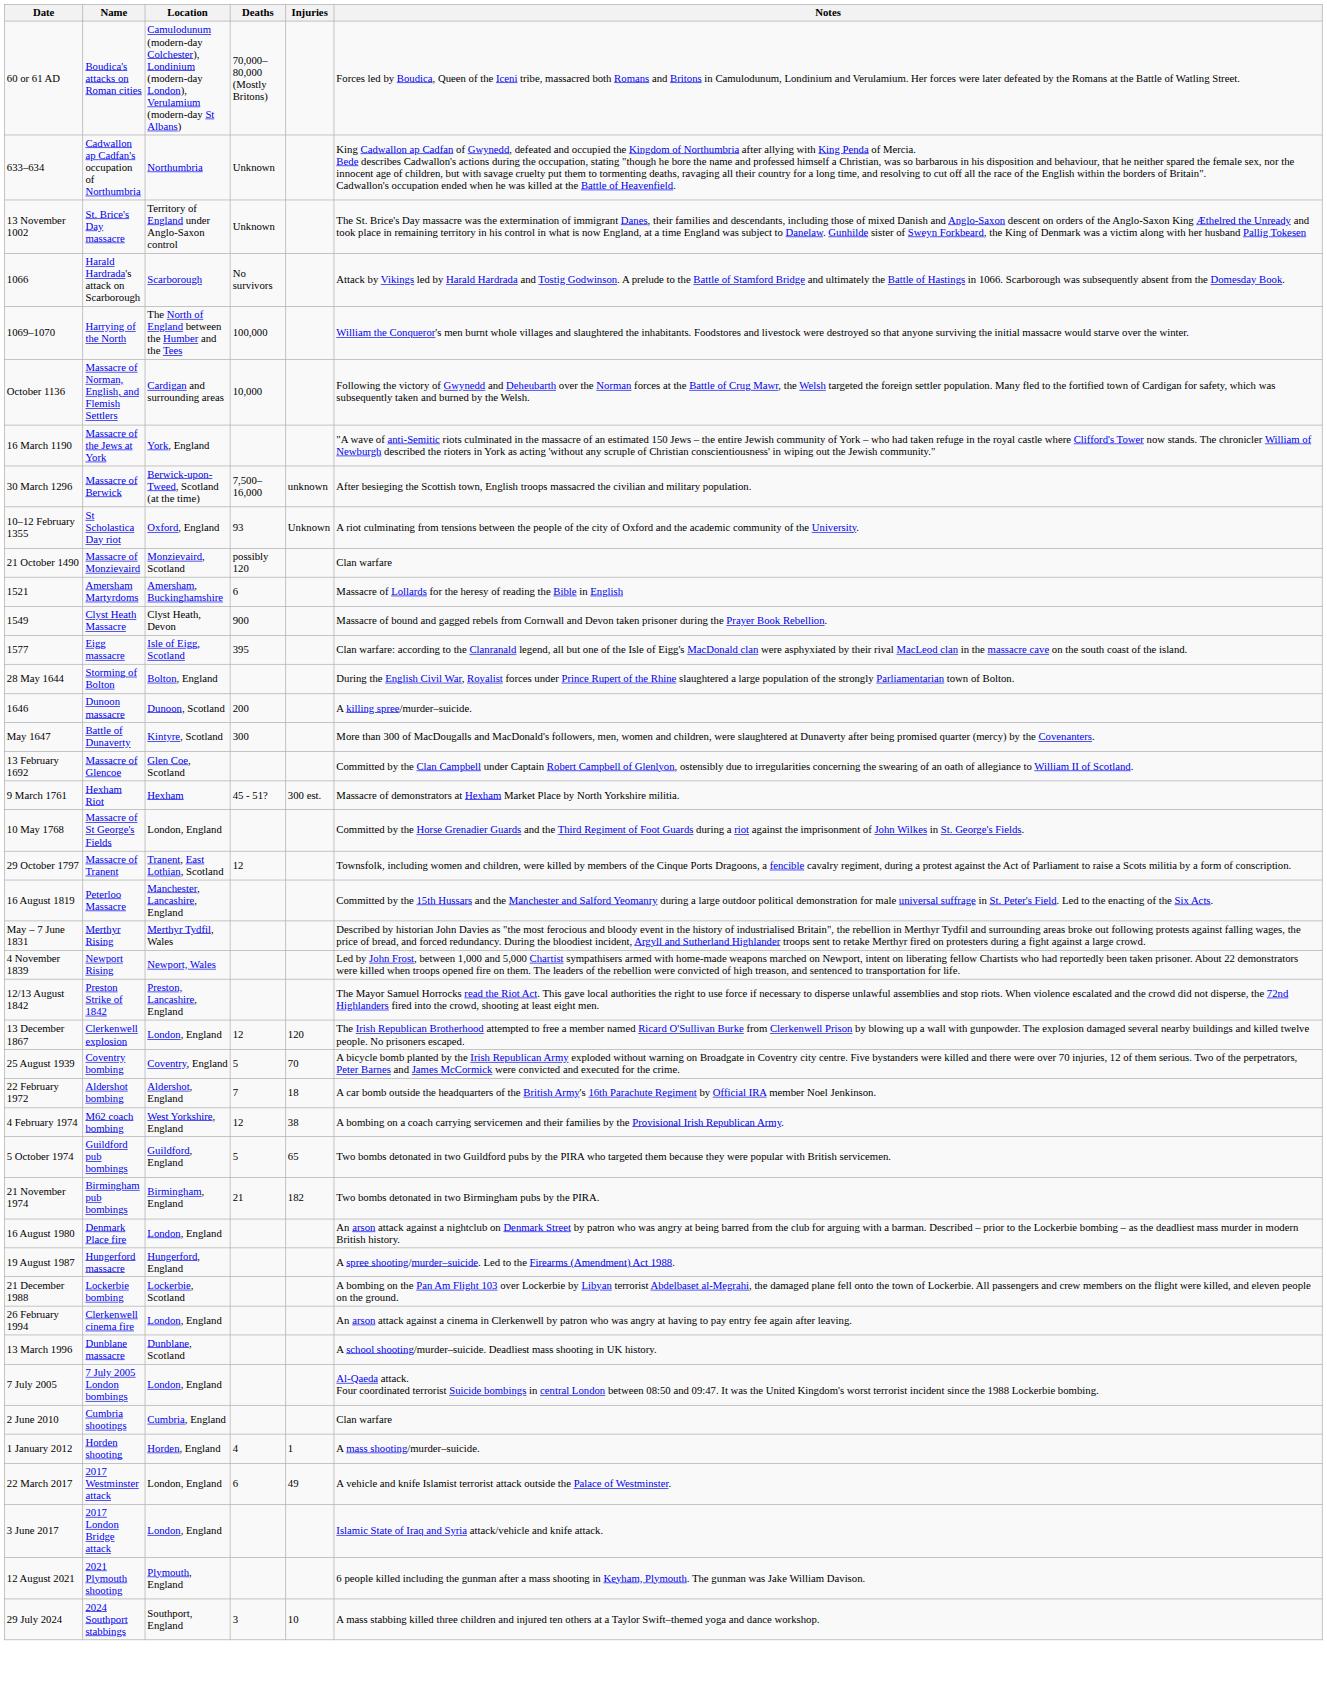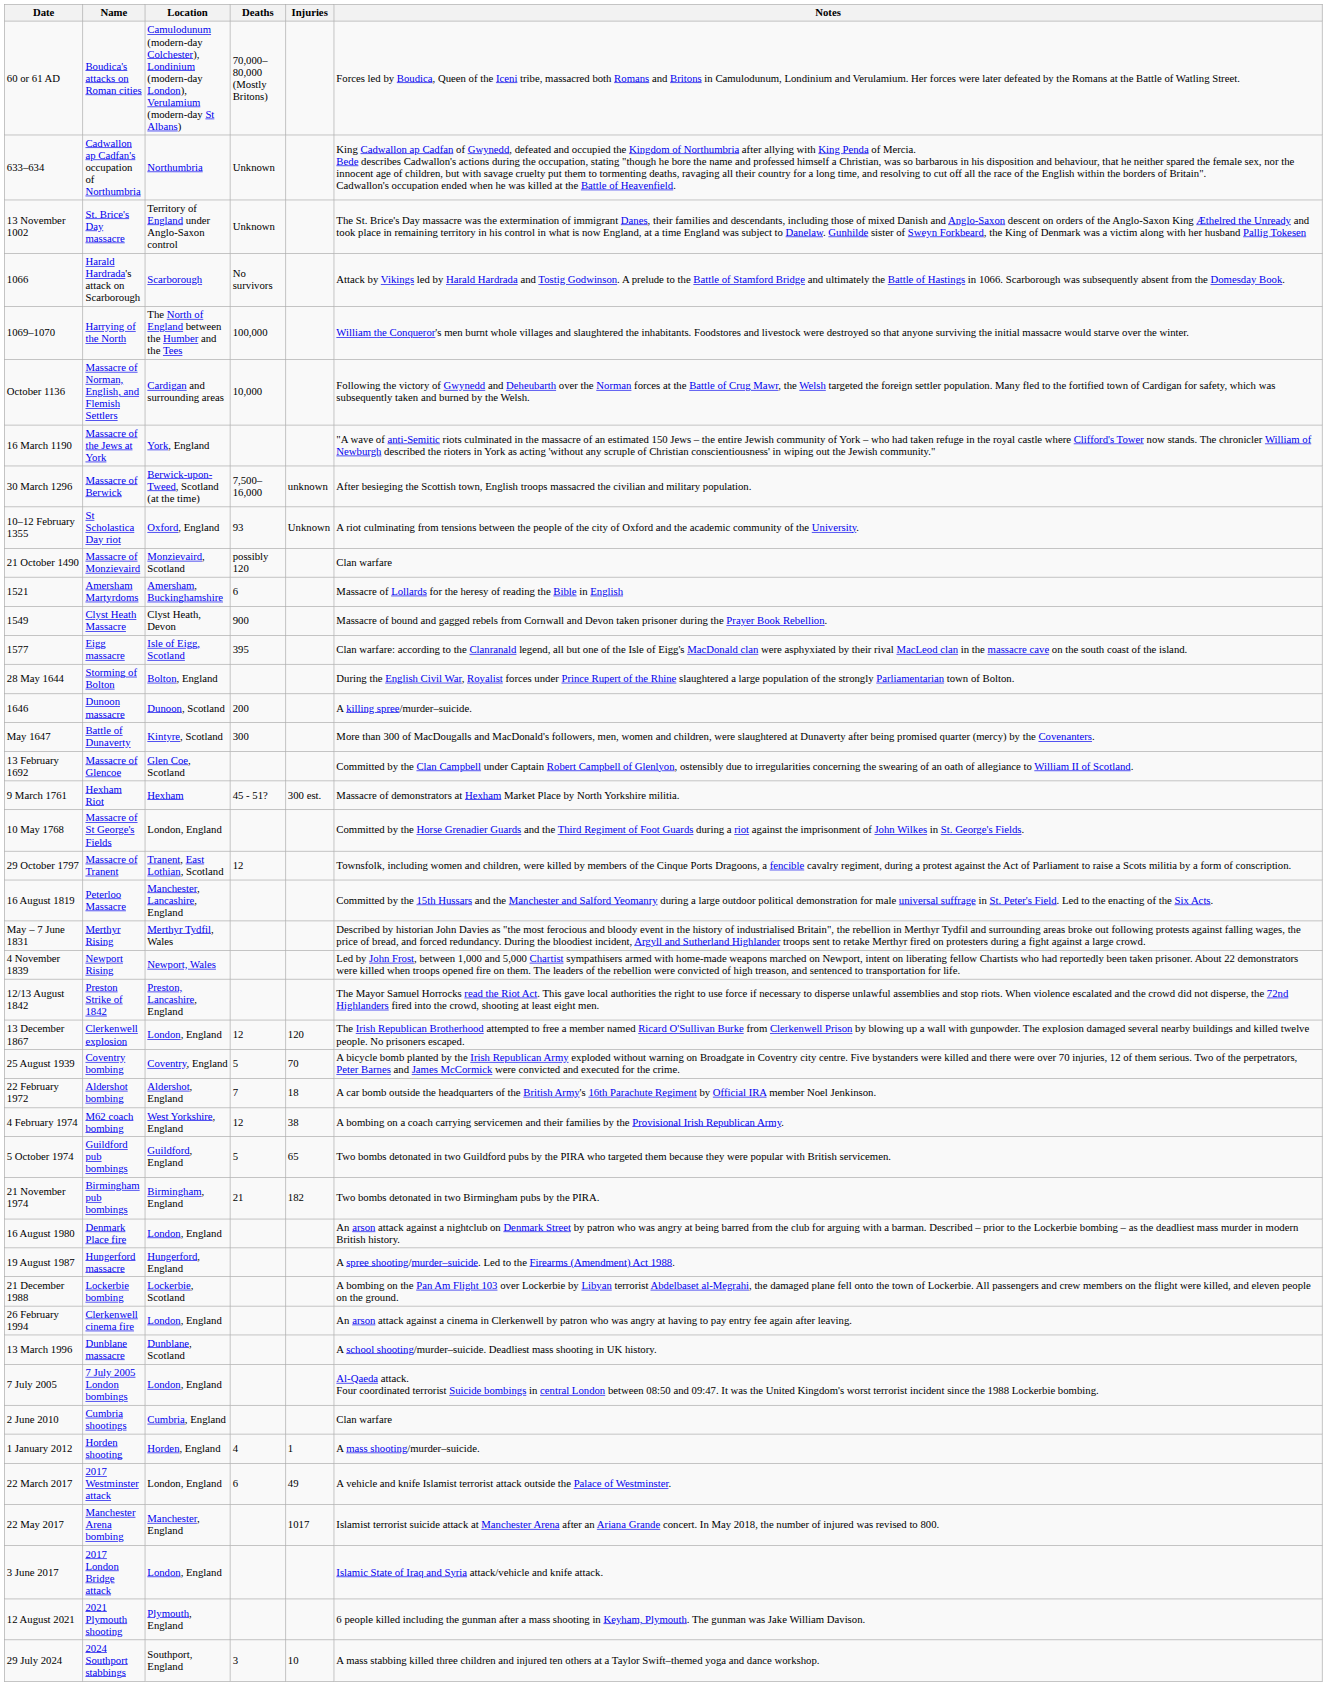+ row: 22 May 2017 | Manchester Arena bombing | Manchester, England | 1017 | Islamist terrorist suicide attack at Manchester Arena after an Ariana Grande concert. In May 2018, the number of injured was revised to 800.
